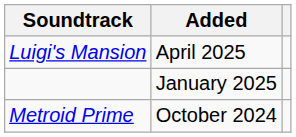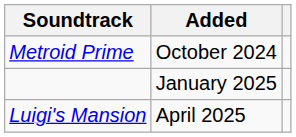rows swapped: Metroid Prime <-> Luigi's Mansion
